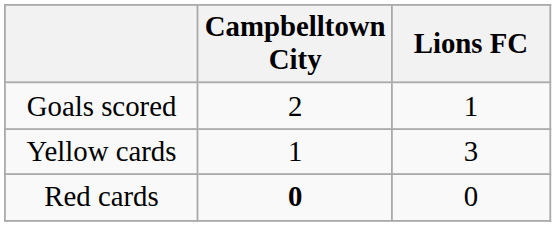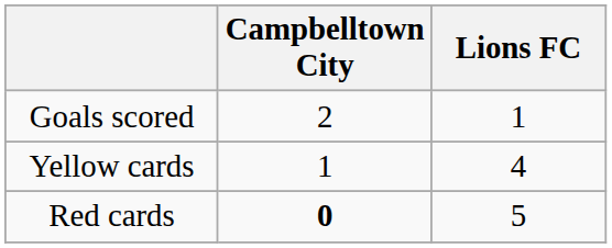Yellow cards | Lions FC: 3 -> 4
Red cards | Lions FC: 0 -> 5
